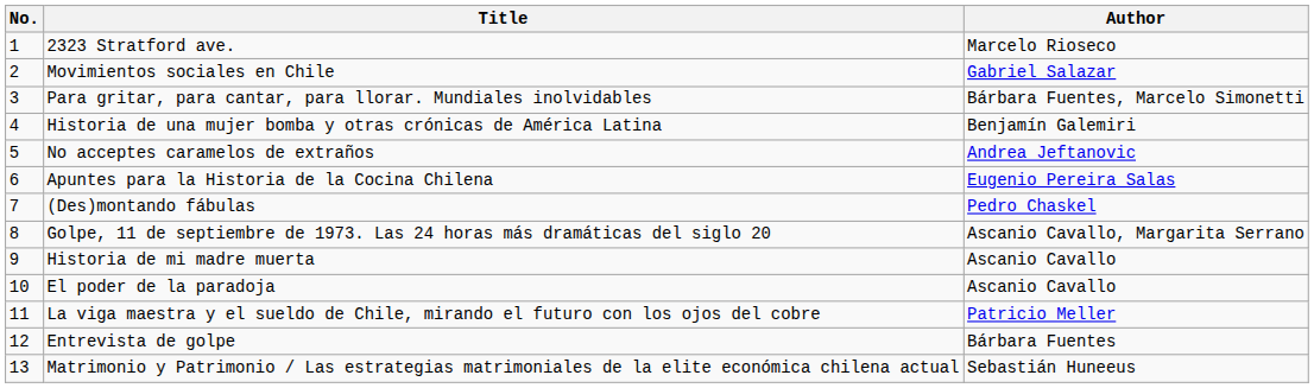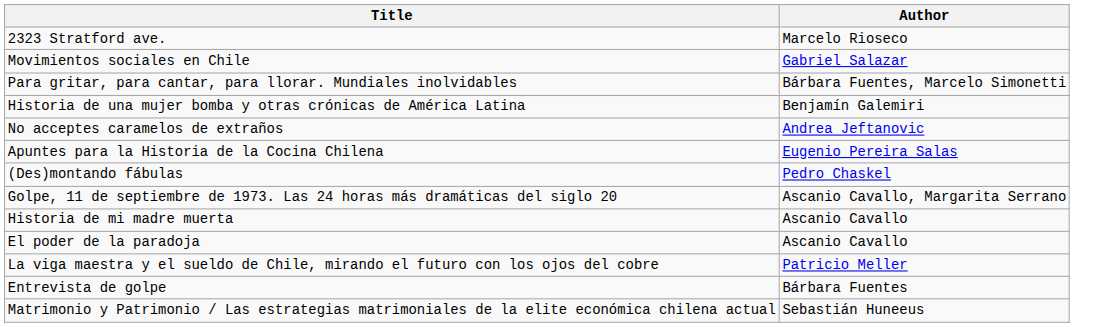- column: No. | 1 | 2 | 3 | 4 | 5 | 6 | 7 | 8 | 9 | 10 | 11 | 12 | 13
